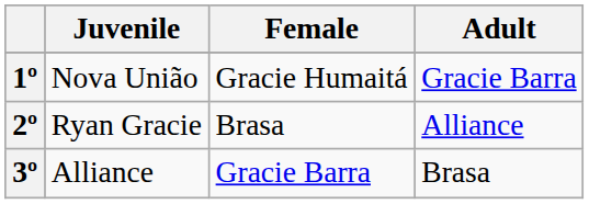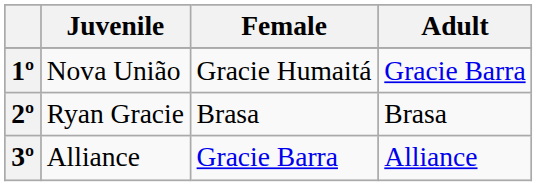2º | Adult: Alliance -> Brasa
3º | Adult: Brasa -> Alliance
